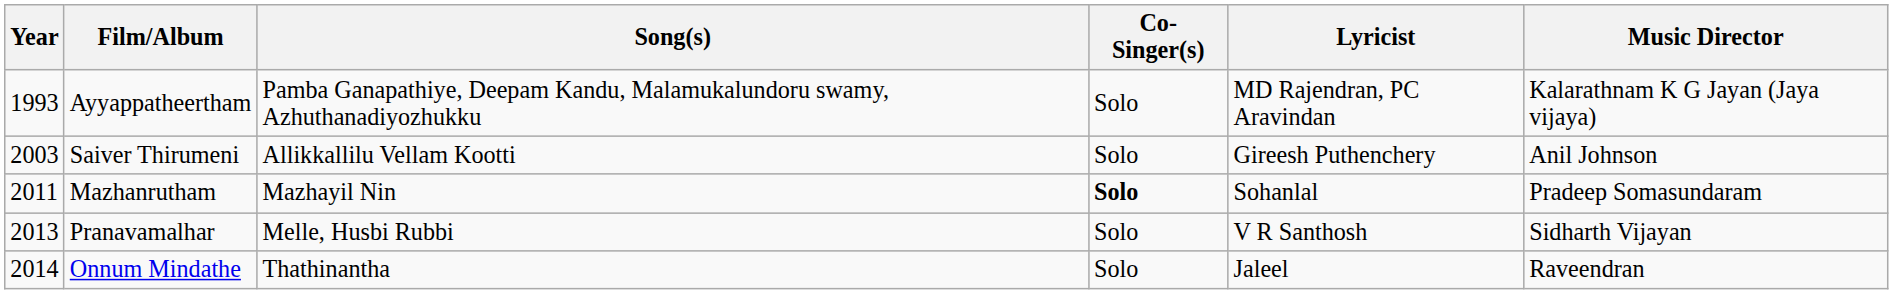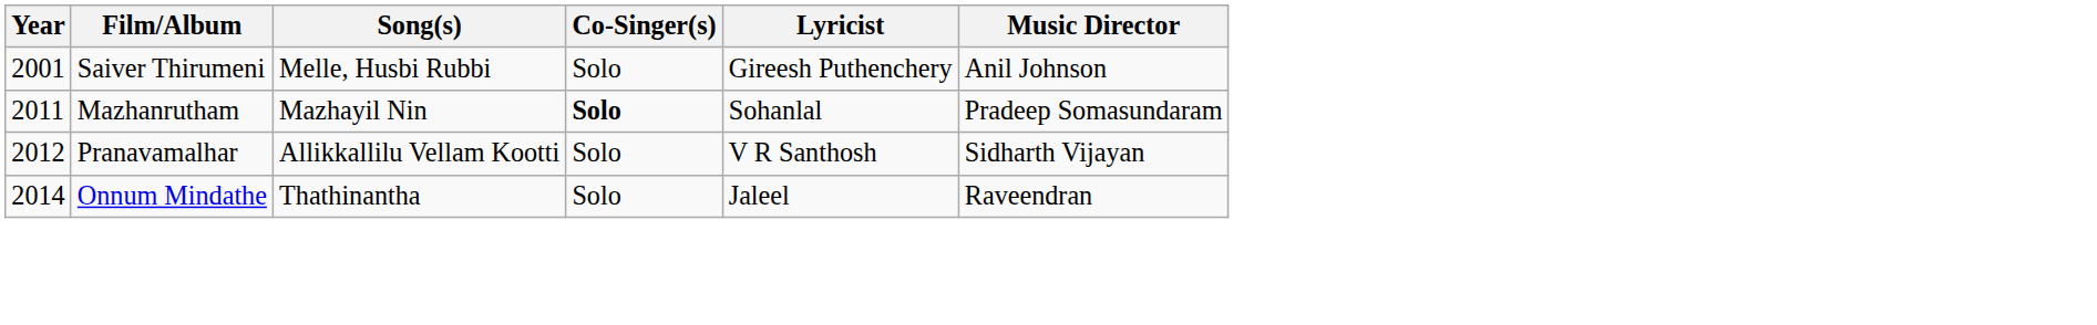- row: 1993 | Ayyappatheertham | Pamba Ganapathiye, Deepam Kandu, Malamukalundoru swamy, Azhuthanadiyozhukku | Solo | MD Rajendran, PC Aravindan | Kalarathnam K G Jayan (Jaya vijaya)
Saiver Thirumeni | Year: 2003 -> 2001
Saiver Thirumeni | Song(s): Allikkallilu Vellam Kootti -> Melle, Husbi Rubbi
Pranavamalhar | Year: 2013 -> 2012
Pranavamalhar | Song(s): Melle, Husbi Rubbi -> Allikkallilu Vellam Kootti
